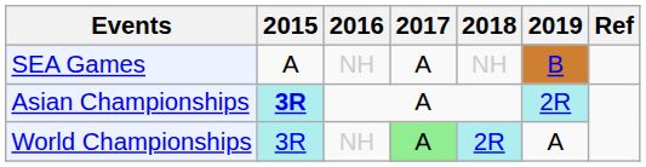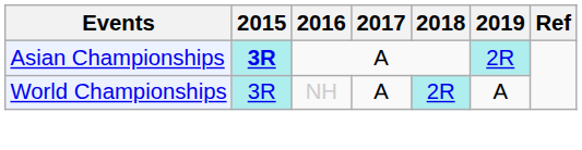- row: SEA Games | A | NH | A | NH | B
World Championships | 2017: lightgreen background -> no background
